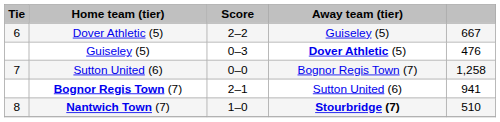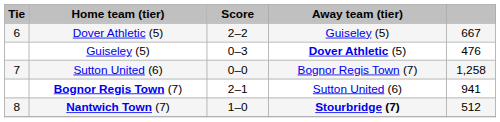Nantwich Town (7) | column 5: 510 -> 512
